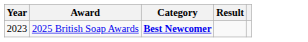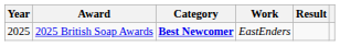+ column: Work | EastEnders
2025 British Soap Awards | Year: 2023 -> 2025
